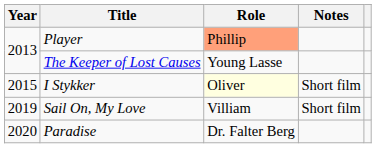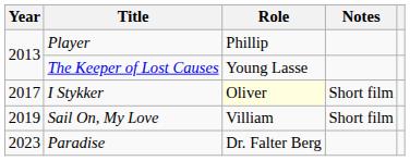Player | Role: lightsalmon background -> no background
I Stykker | Year: 2015 -> 2017
Paradise | Year: 2020 -> 2023
